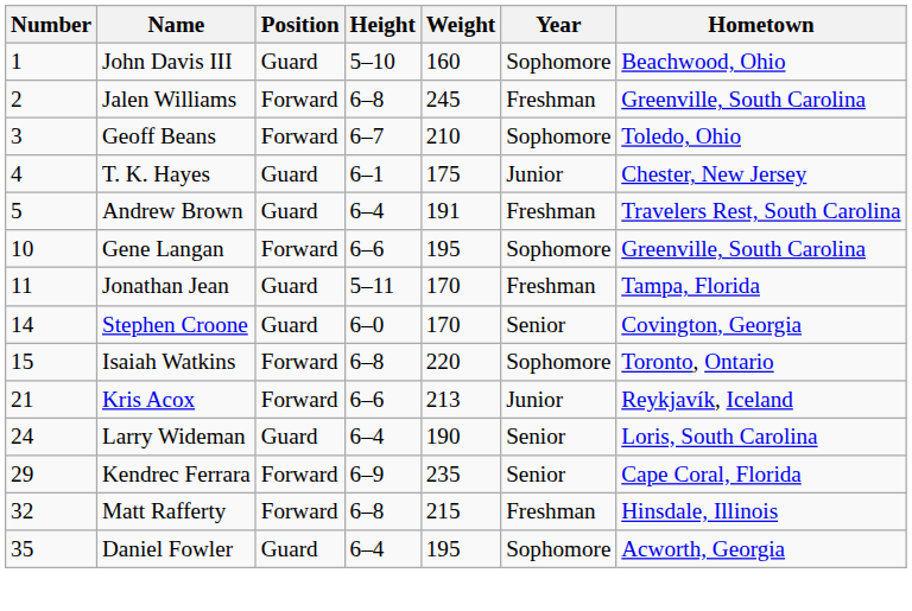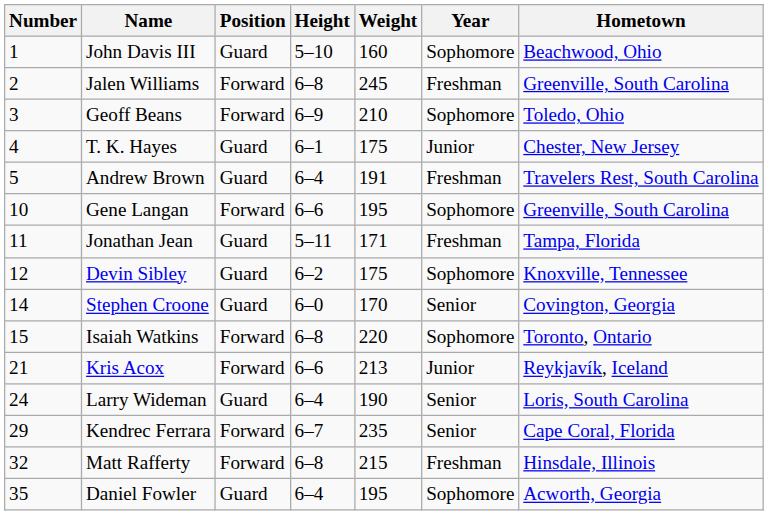Geoff Beans | Height: 6–7 -> 6–9
Jonathan Jean | Weight: 170 -> 171
+ row: 12 | Devin Sibley | Guard | 6–2 | 175 | Sophomore | Knoxville, Tennessee
Kendrec Ferrara | Height: 6–9 -> 6–7
